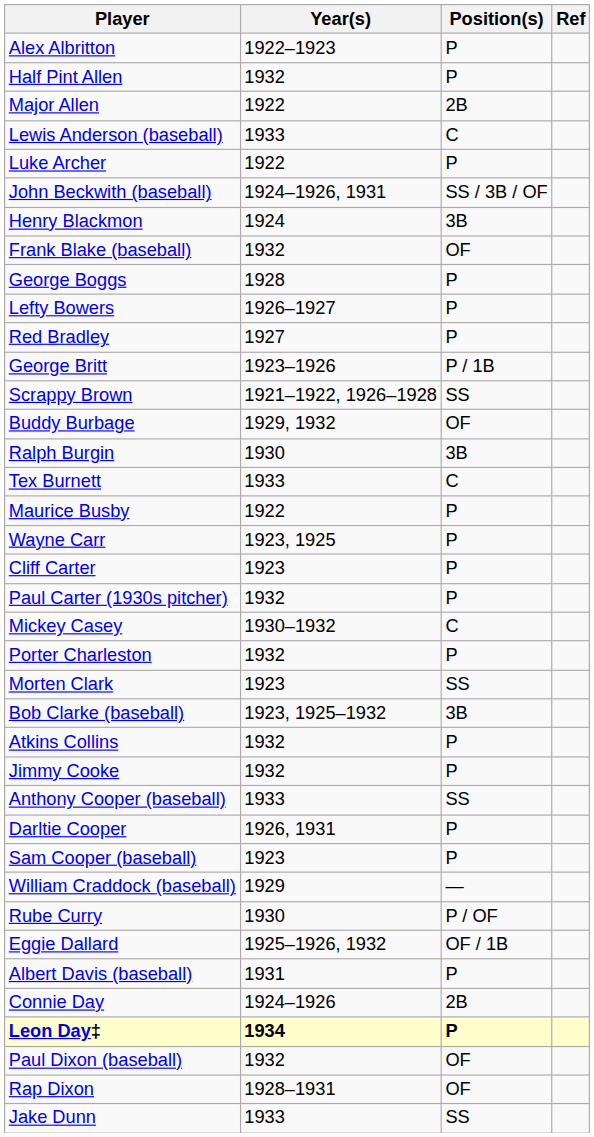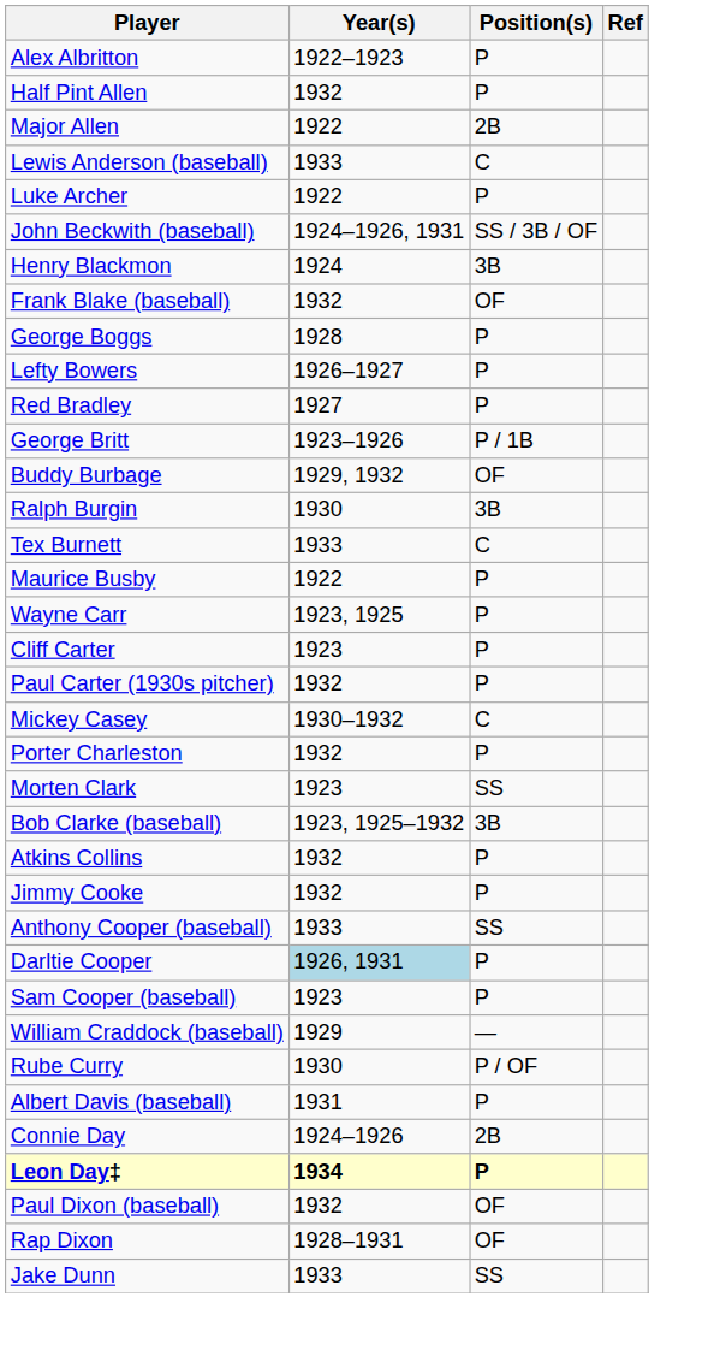- row: Scrappy Brown | 1921–1922, 1926–1928 | SS
Darltie Cooper | Year(s): no background -> lightblue background
- row: Eggie Dallard | 1925–1926, 1932 | OF / 1B
